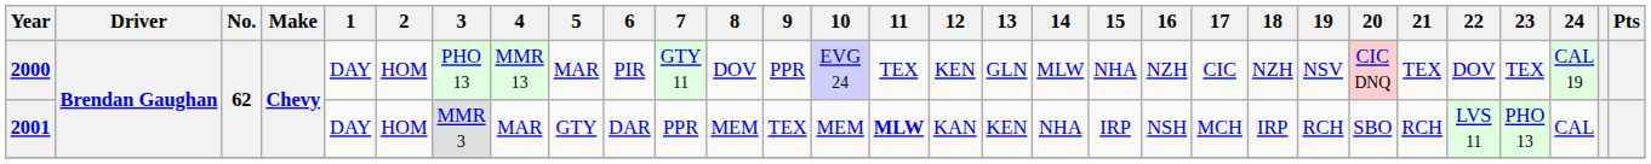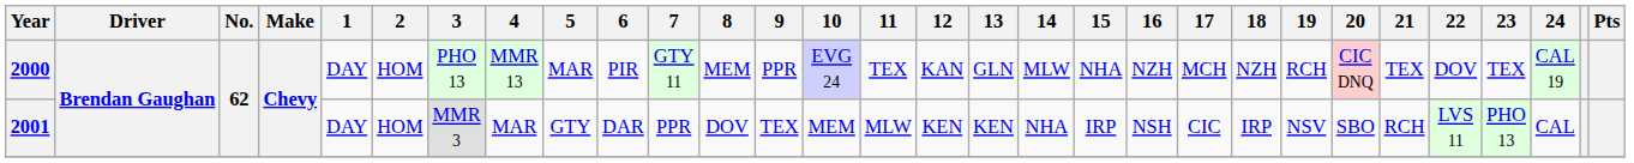2000 | 8: DOV -> MEM
2000 | 12: KEN -> KAN
2000 | 17: CIC -> MCH
2000 | 19: NSV -> RCH
2001 | 8: MEM -> DOV
2001 | 11: bold -> normal
2001 | 12: KAN -> KEN
2001 | 17: MCH -> CIC
2001 | 19: RCH -> NSV
